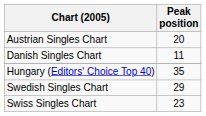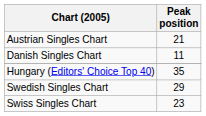Austrian Singles Chart | Peak position: 20 -> 21
